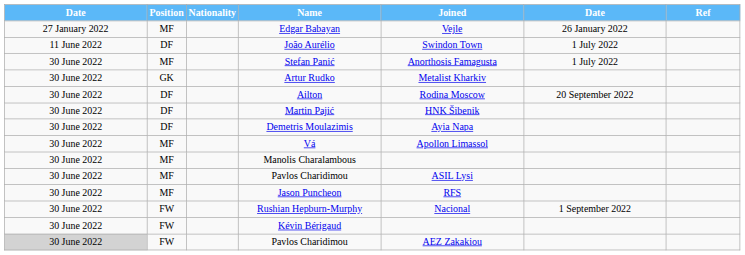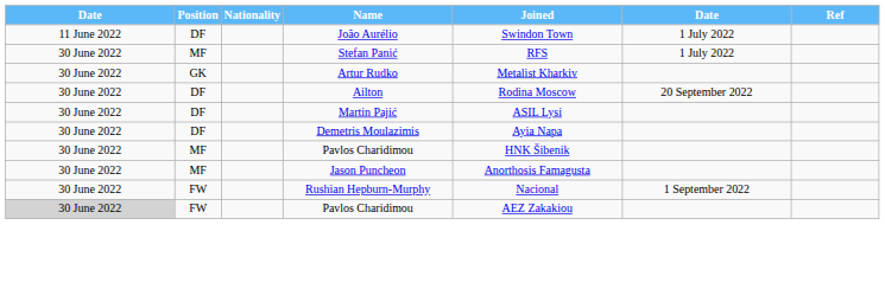- row: 27 January 2022 | MF | Edgar Babayan | Vejle | 26 January 2022
Stefan Panić | Joined: Anorthosis Famagusta -> RFS
Martin Pajić | Joined: HNK Šibenik -> ASIL Lysi
- row: 30 June 2022 | MF | Vá | Apollon Limassol
- row: 30 June 2022 | MF | Manolis Charalambous
MF / Pavlos Charidimou | Joined: ASIL Lysi -> HNK Šibenik
Jason Puncheon | Joined: RFS -> Anorthosis Famagusta
- row: 30 June 2022 | FW | Kévin Bérigaud
